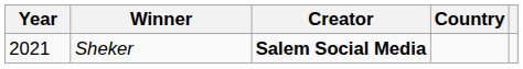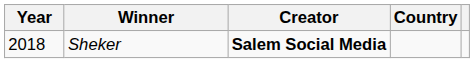Sheker | Year: 2021 -> 2018
